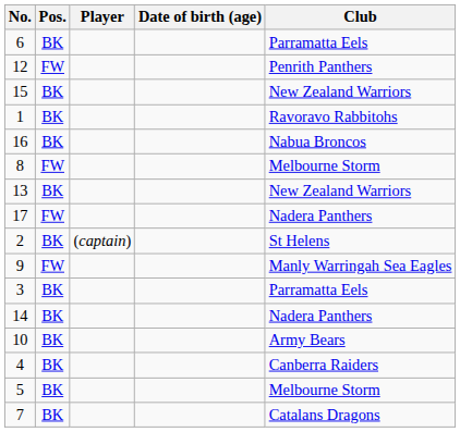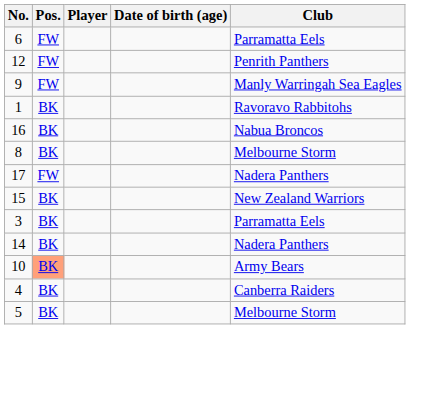6 | Pos.: BK -> FW
rows swapped: 9 <-> 15
8 | Pos.: FW -> BK
- row: 13 | BK | New Zealand Warriors
- row: 2 | BK | (captain) | St Helens
10 | Pos.: no background -> lightsalmon background
- row: 7 | BK | Catalans Dragons
